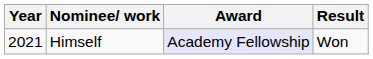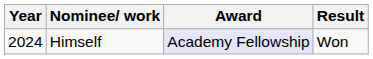Himself | Year: 2021 -> 2024
